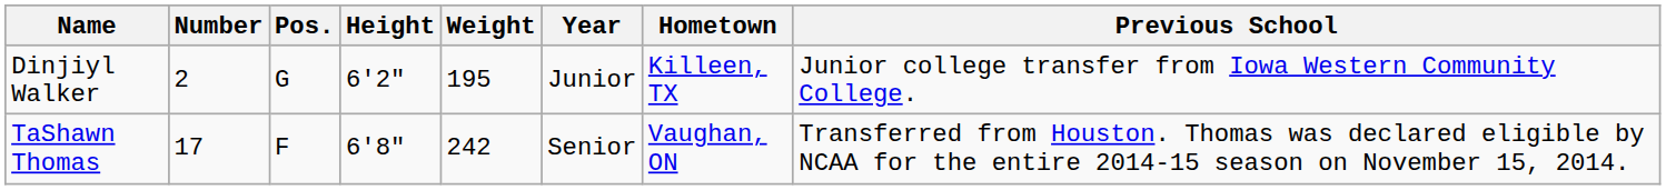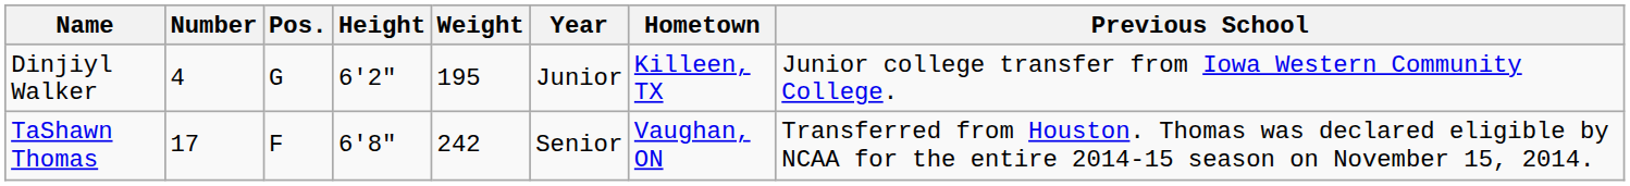Dinjiyl Walker | Number: 2 -> 4
